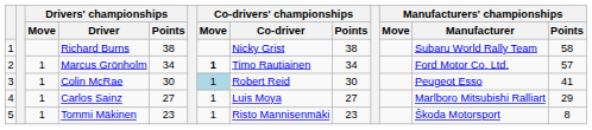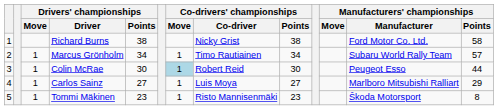Richard Burns | Manufacturers' championships / Manufacturer: Subaru World Rally Team -> Ford Motor Co. Ltd.
Marcus Grönholm | Co-drivers' championships / Move: bold -> normal
Marcus Grönholm | Manufacturers' championships / Manufacturer: Ford Motor Co. Ltd. -> Subaru World Rally Team
Colin McRae | Manufacturers' championships / Points: 41 -> 44
